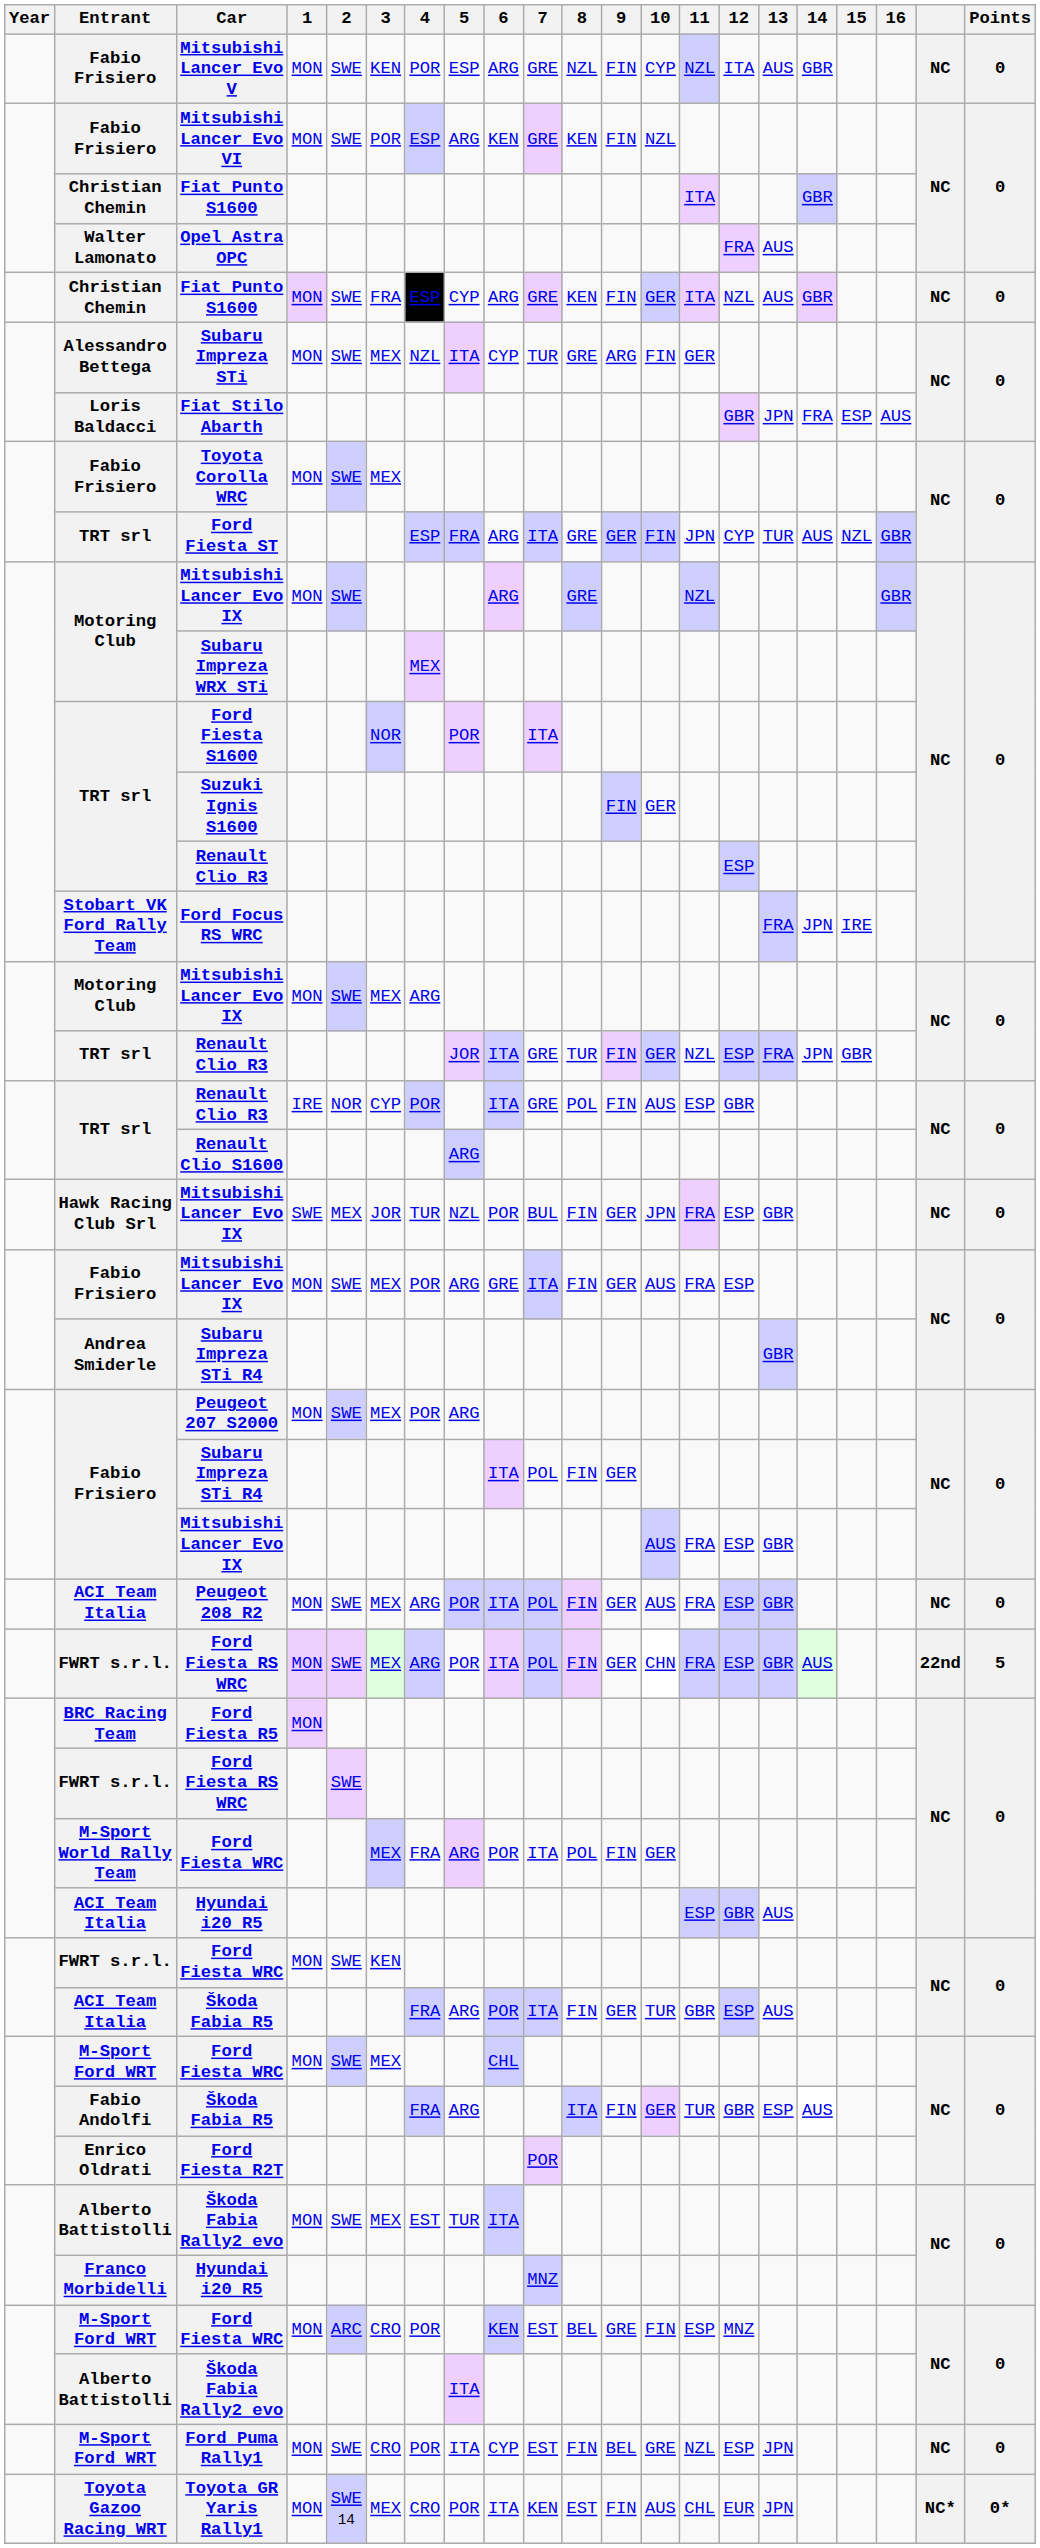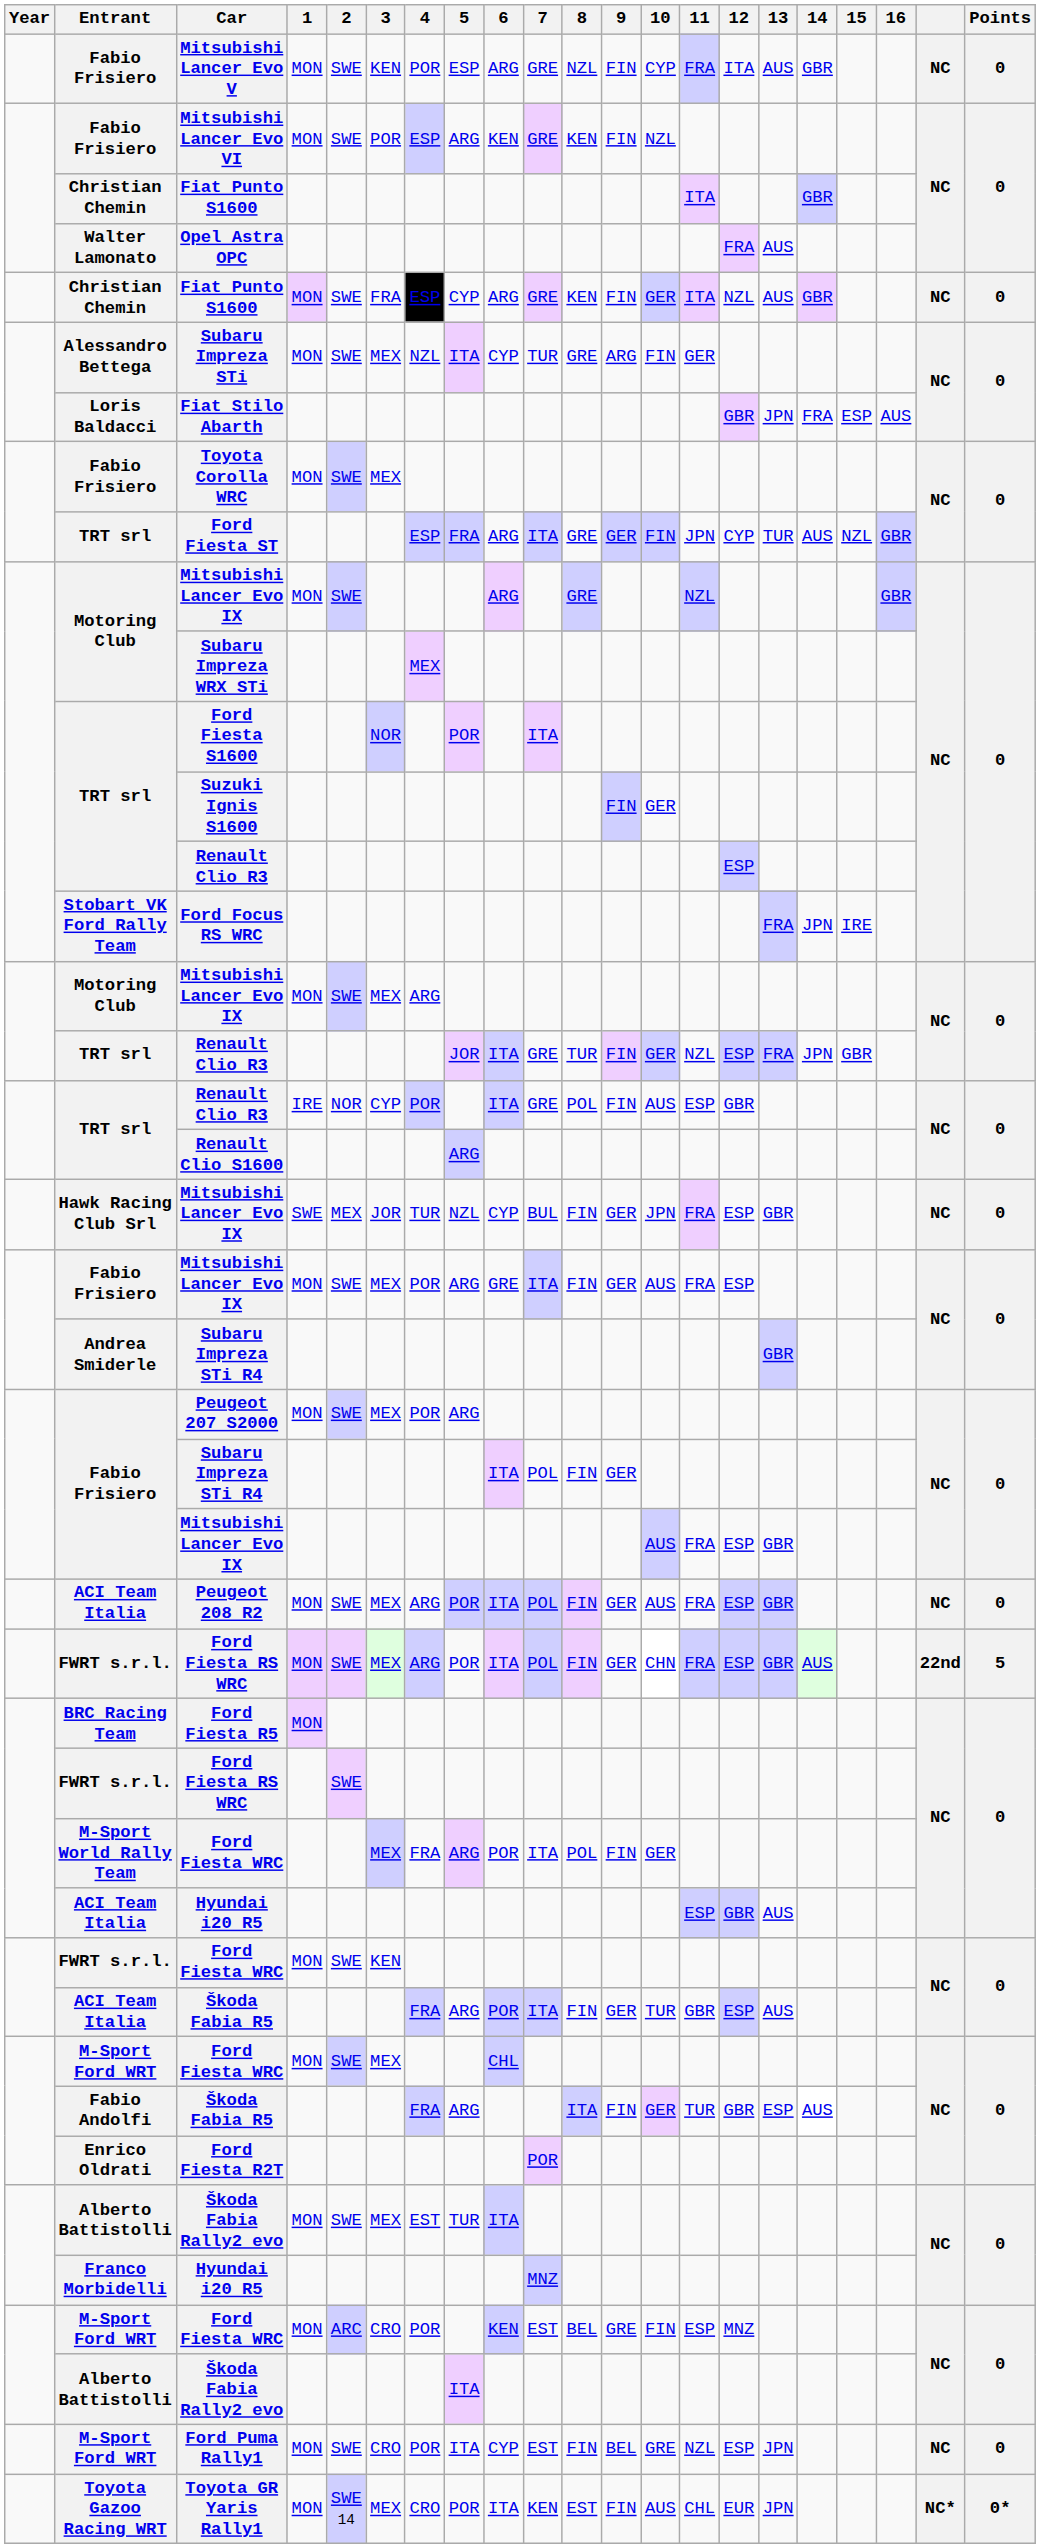Mitsubishi Lancer Evo V | 11: NZL -> FRA
Hawk Racing Club Srl / Mitsubishi Lancer Evo IX | 6: POR -> CYP
